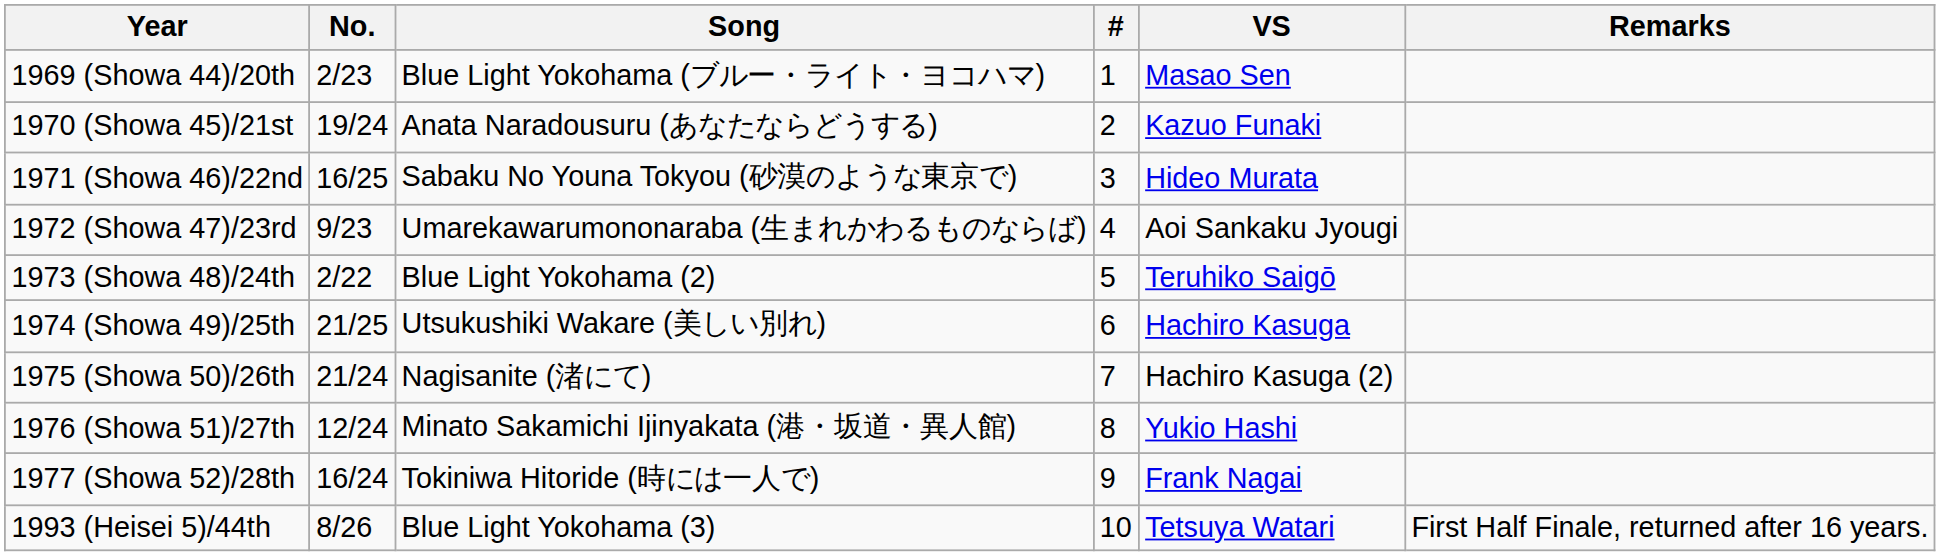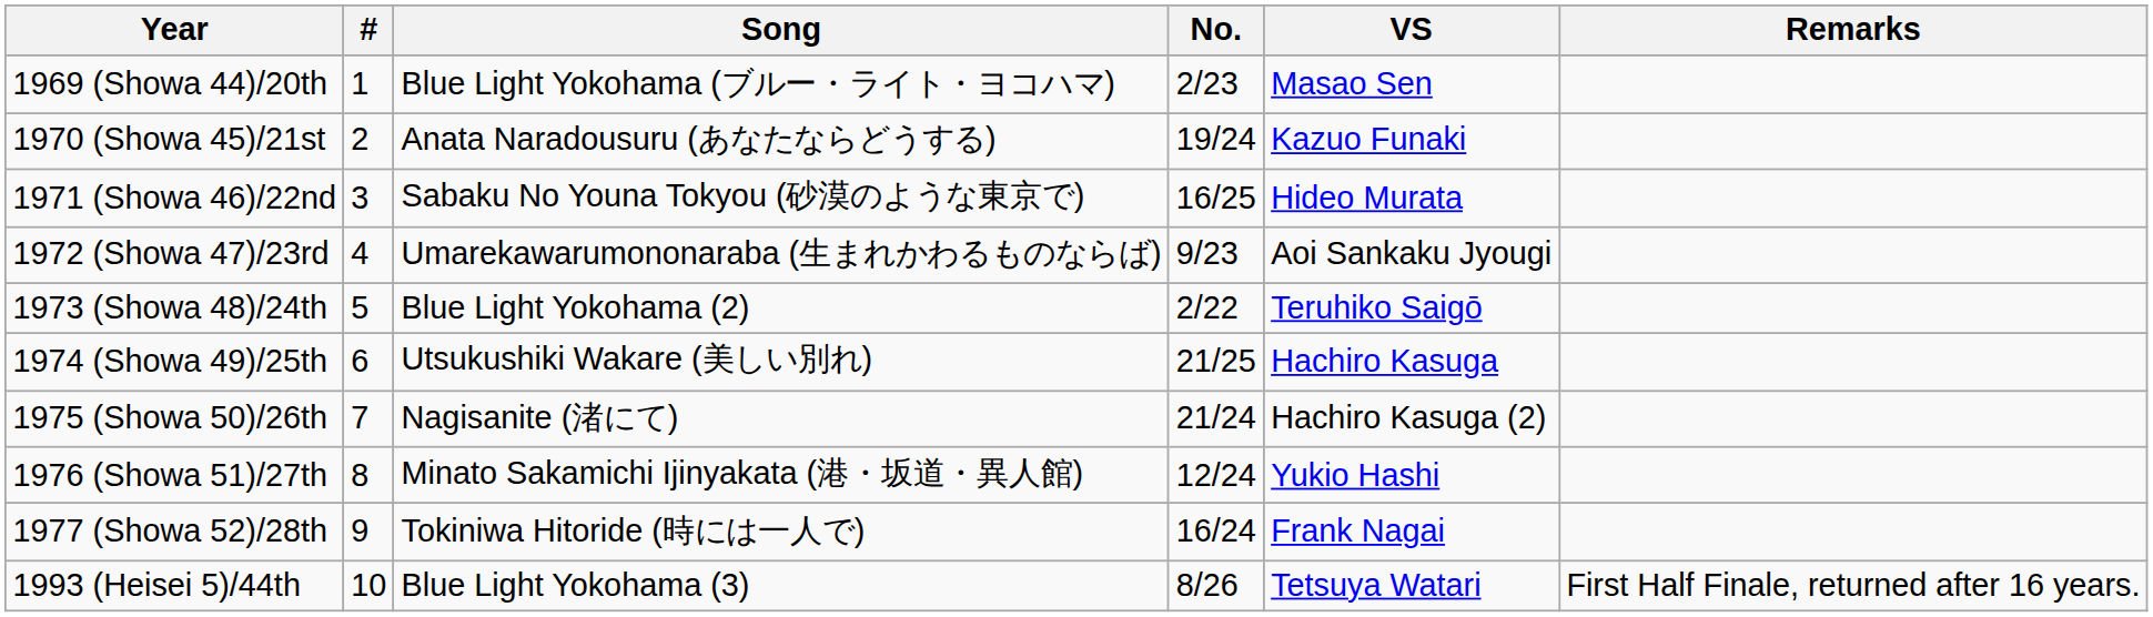columns swapped: # <-> No.
